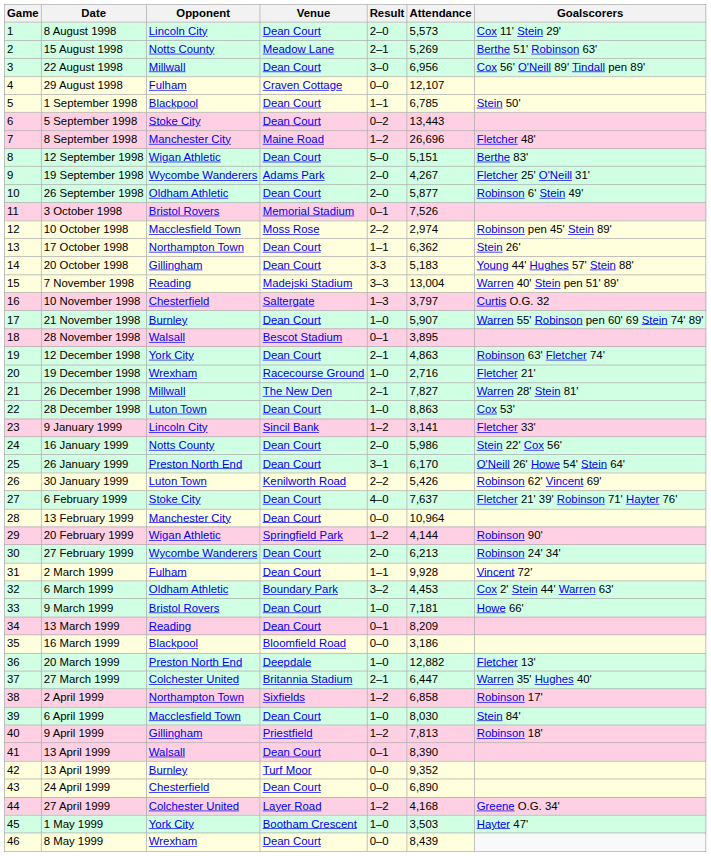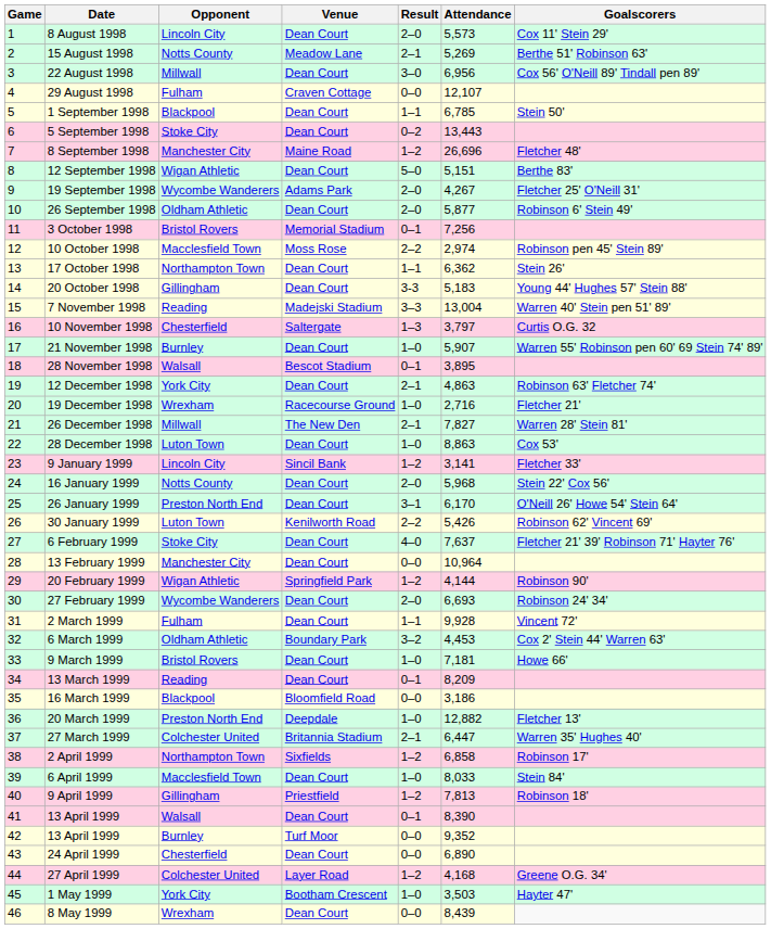3 October 1998 | Attendance: 7,526 -> 7,256
16 January 1999 | Attendance: 5,986 -> 5,968
27 February 1999 | Attendance: 6,213 -> 6,693
6 April 1999 | Attendance: 8,030 -> 8,033
